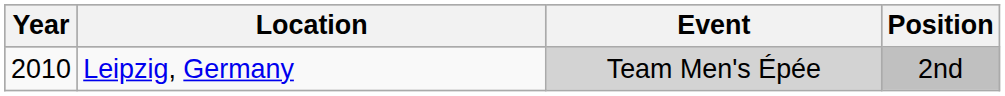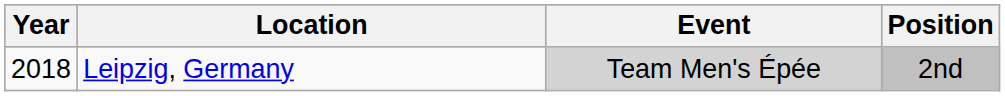Leipzig, Germany | Year: 2010 -> 2018
